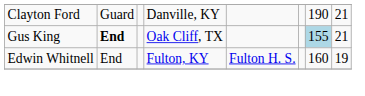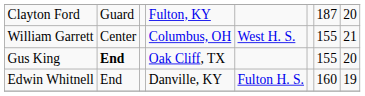Clayton Ford | column 4: Danville, KY -> Fulton, KY
Clayton Ford | column 7: 190 -> 187
Clayton Ford | column 8: 21 -> 20
+ row: William Garrett | Center | Columbus, OH | West H. S. | 155 | 21
Gus King | column 7: lightblue background -> no background
Gus King | column 8: 21 -> 20
Edwin Whitnell | column 4: Fulton, KY -> Danville, KY
